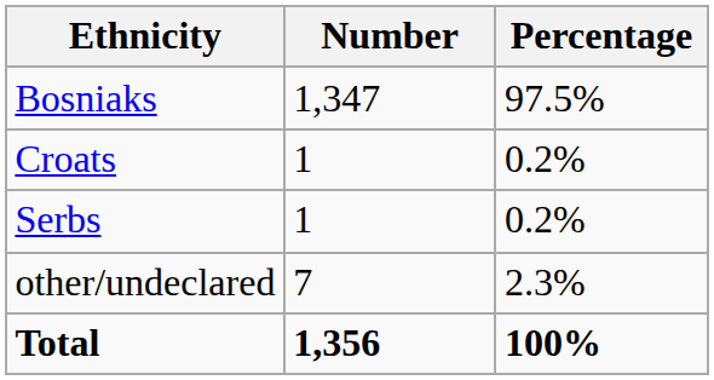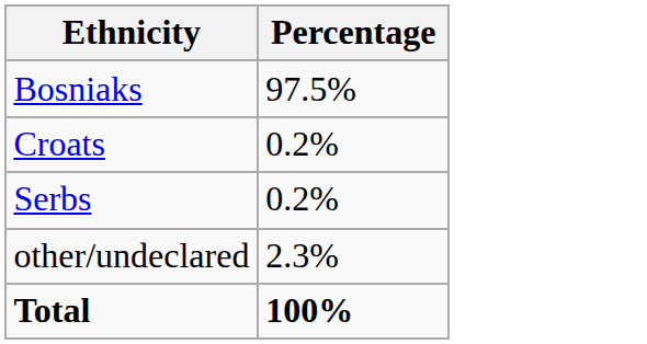- column: Number | 1,347 | 1 | 1 | 7 | 1,356
